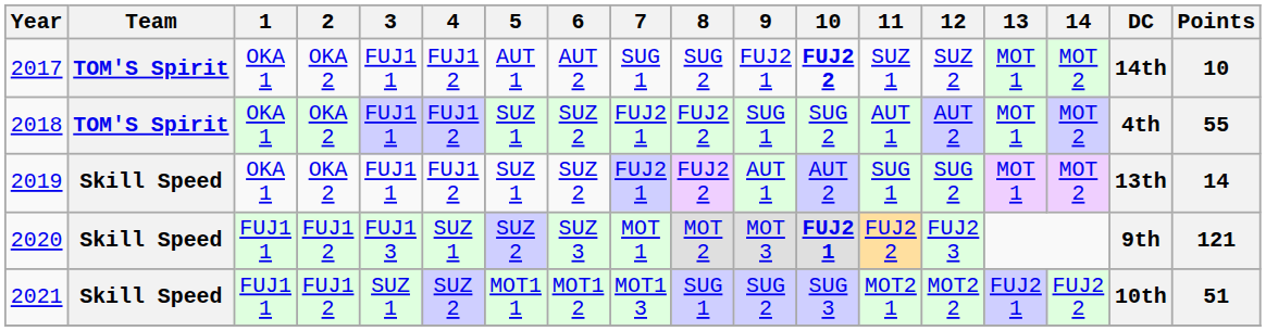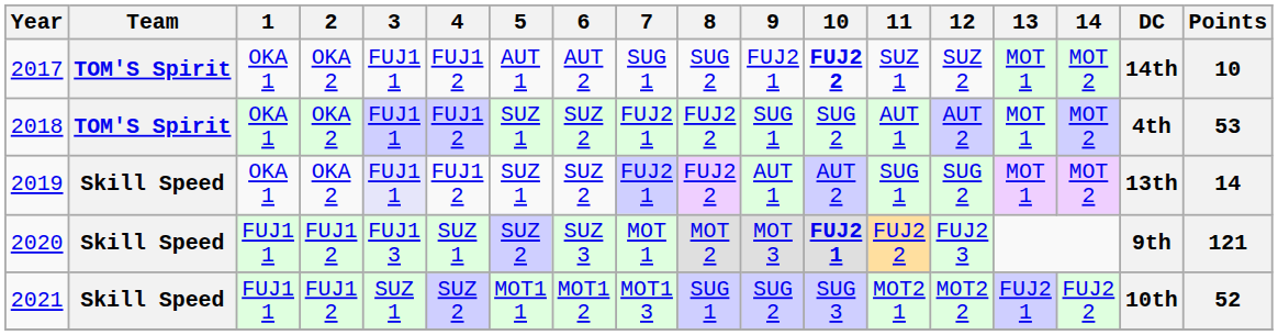2018 | Points: 55 -> 53
2019 | 3: no background -> lavender background
2021 | Points: 51 -> 52
